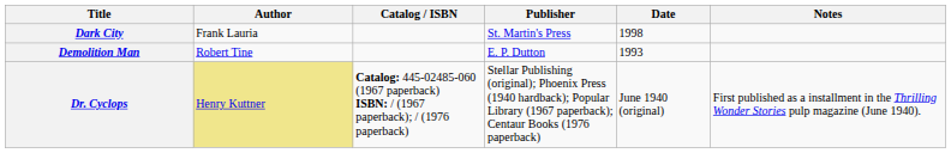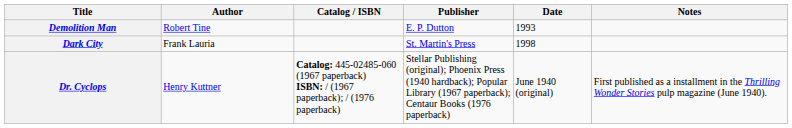rows swapped: Dark City <-> Demolition Man
Dr. Cyclops | Author: khaki background -> no background
